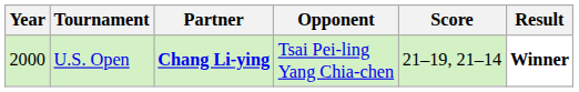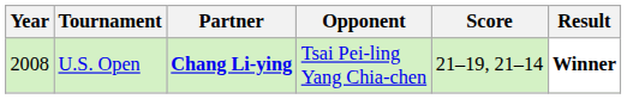U.S. Open | Year: 2000 -> 2008
